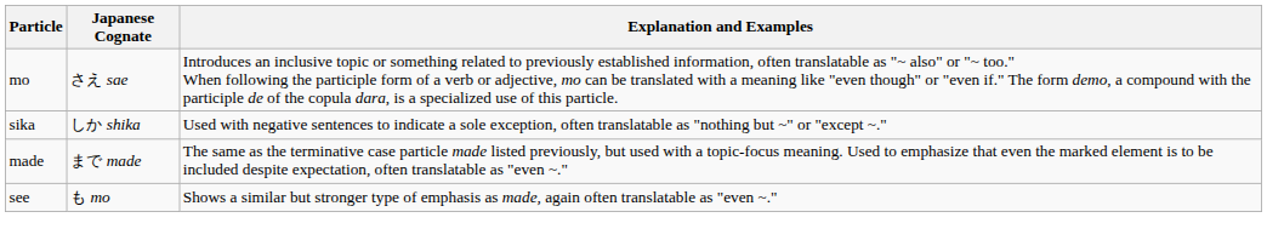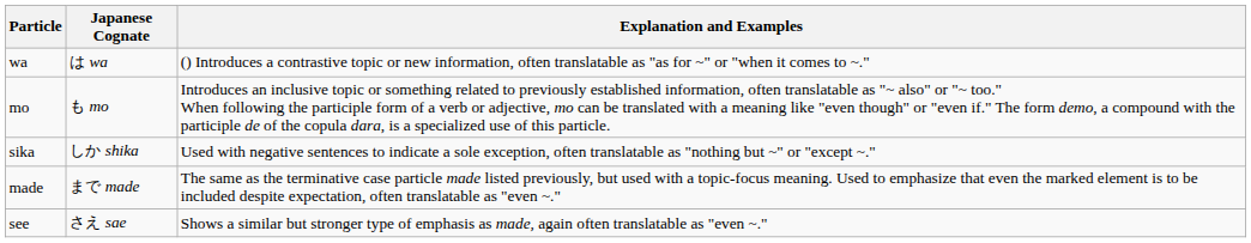+ row: wa | は wa | () Introduces a contrastive topic or new information, often translatable as "as for ~" or "when it comes to ~."
mo | Japanese Cognate: さえ sae -> も mo
see | Japanese Cognate: も mo -> さえ sae
